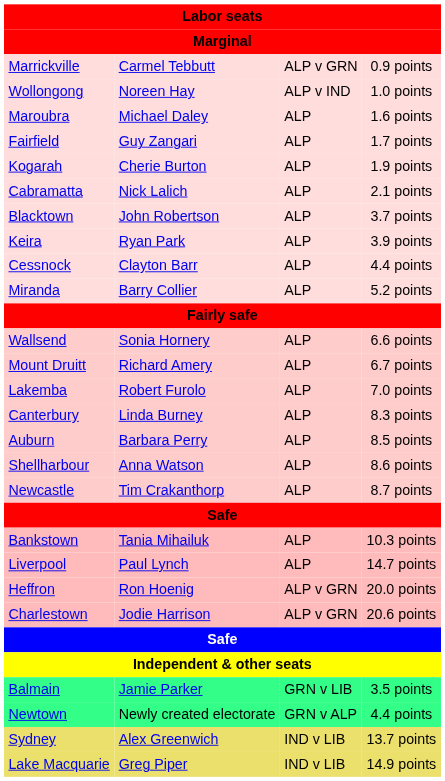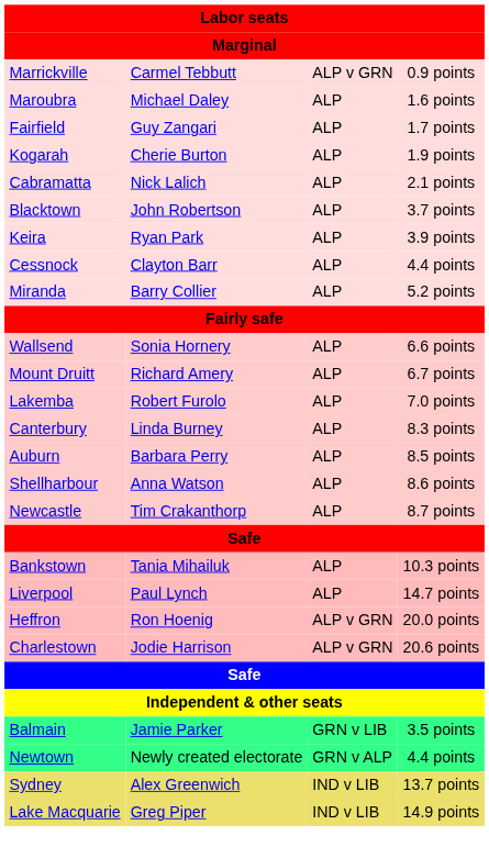- row: Wollongong | Noreen Hay | ALP v IND | 1.0 points
